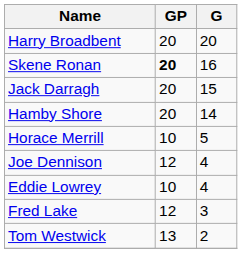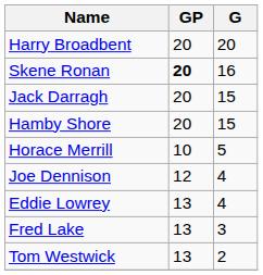Hamby Shore | G: 14 -> 15
Eddie Lowrey | GP: 10 -> 13
Fred Lake | GP: 12 -> 13
